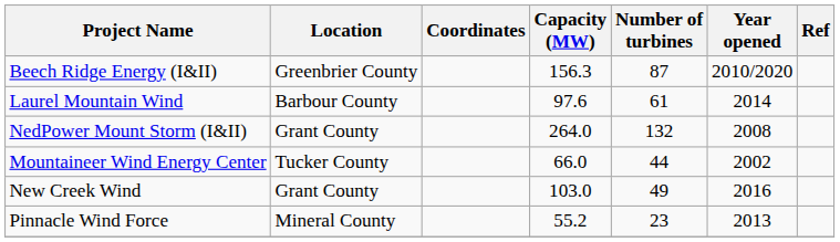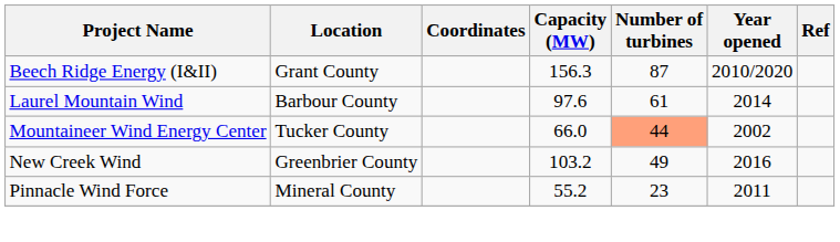Beech Ridge Energy (I&II) | Location: Greenbrier County -> Grant County
- row: NedPower Mount Storm (I&II) | Grant County | 264.0 | 132 | 2008
Mountaineer Wind Energy Center | Number of turbines: no background -> lightsalmon background
New Creek Wind | Location: Grant County -> Greenbrier County
New Creek Wind | Capacity (MW): 103.0 -> 103.2
Pinnacle Wind Force | Year opened: 2013 -> 2011
